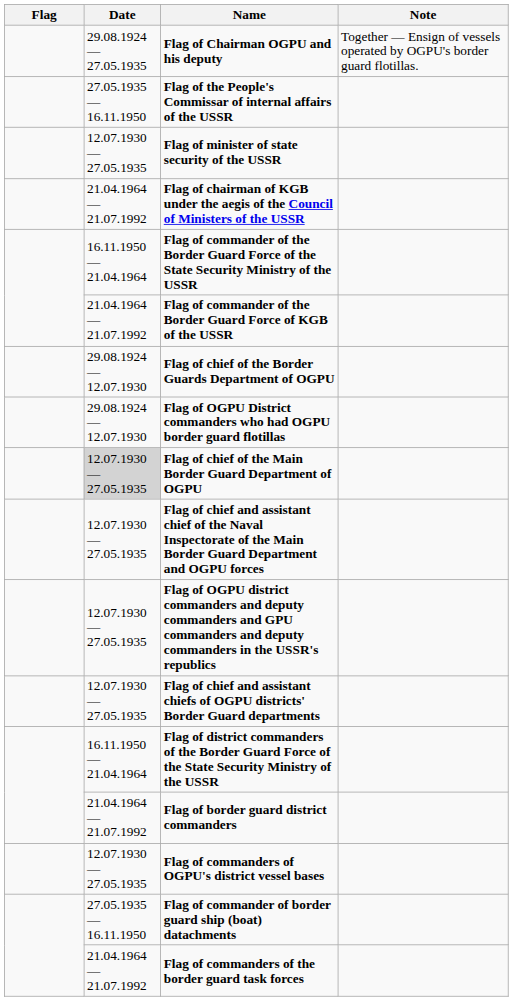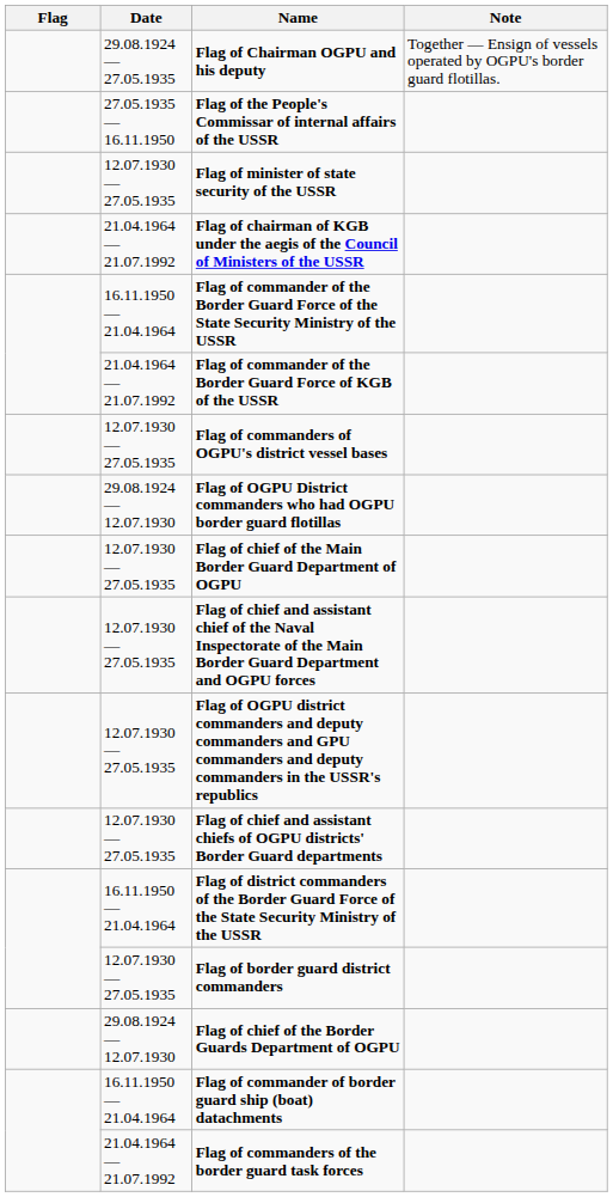rows swapped: Flag of chief of the Border Guards Department of OGPU <-> Flag of commanders of OGPU's district vessel bases
Flag of chief of the Main Border Guard Department of OGPU | Date: lightgrey background -> no background
Flag of border guard district commanders | Date: 21.04.1964 — 21.07.1992 -> 12.07.1930 — 27.05.1935
Flag of commander of border guard ship (boat) datachments | Date: 27.05.1935 — 16.11.1950 -> 16.11.1950 — 21.04.1964
